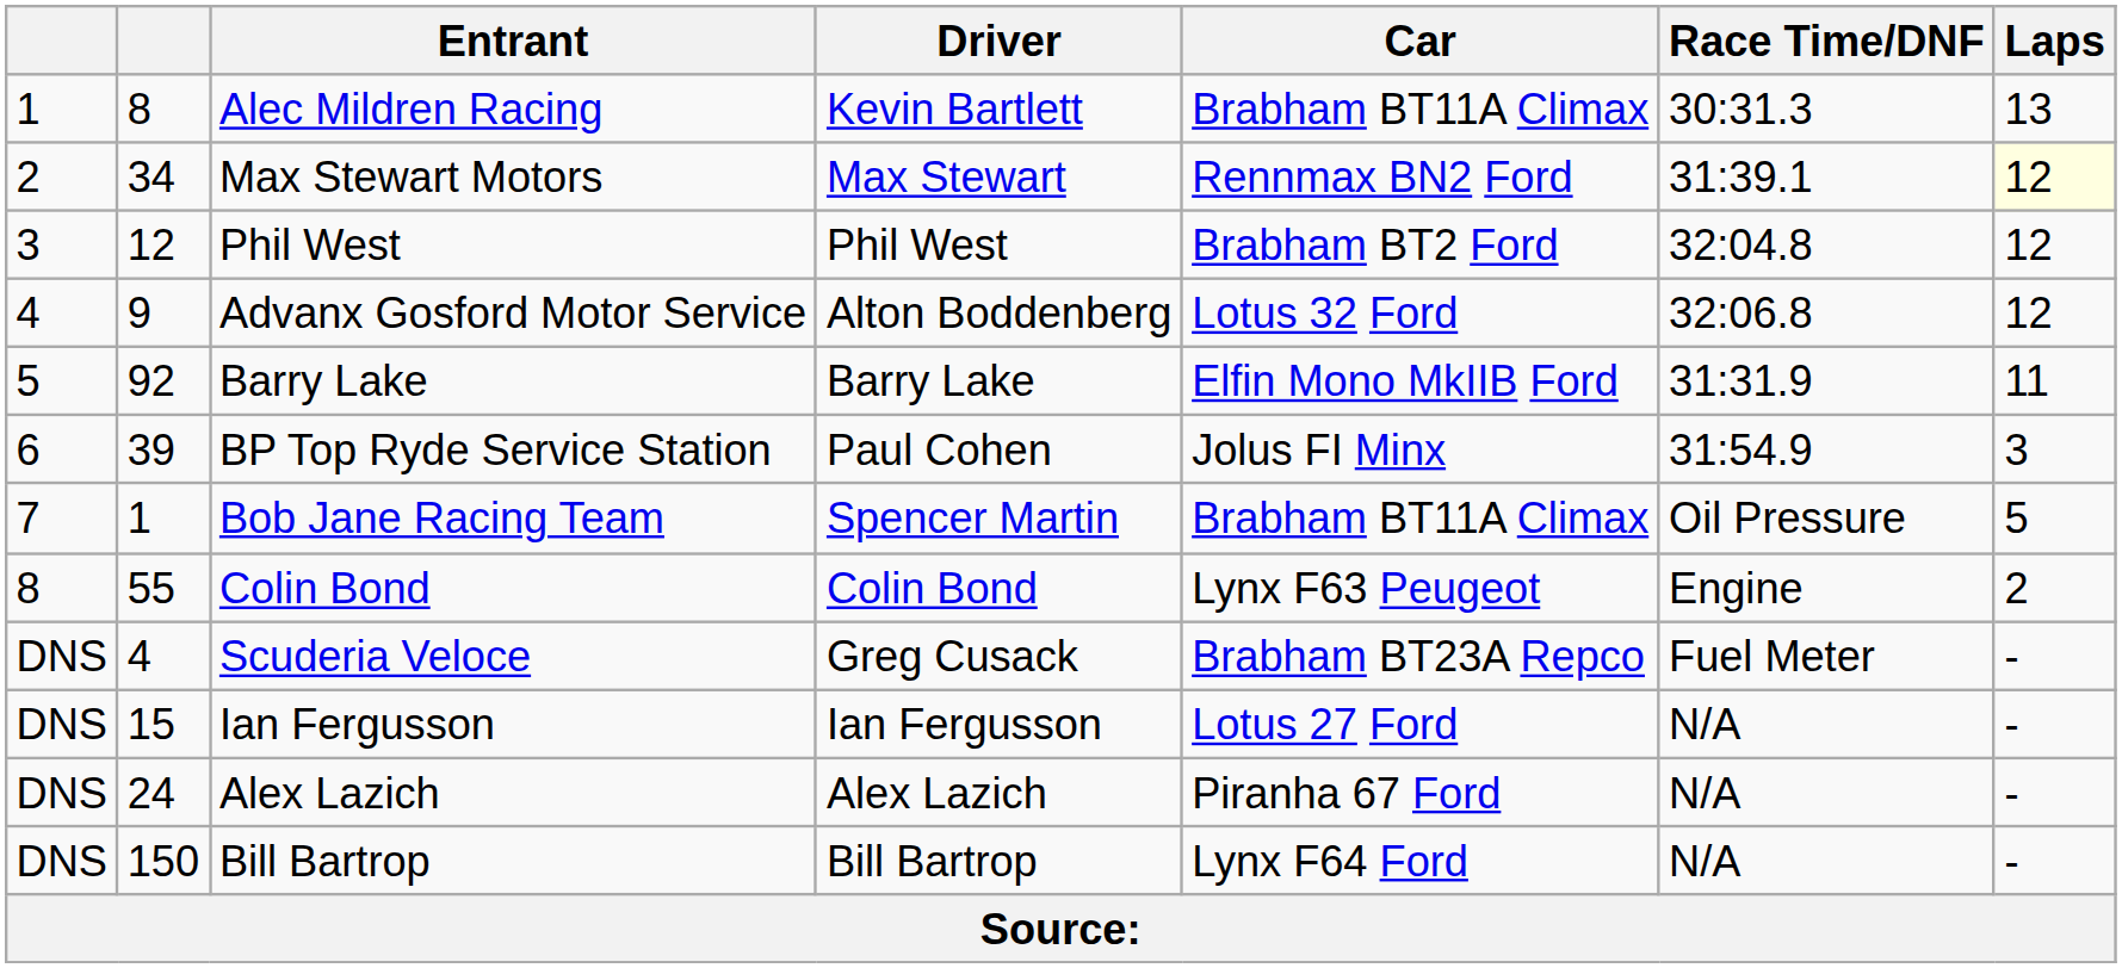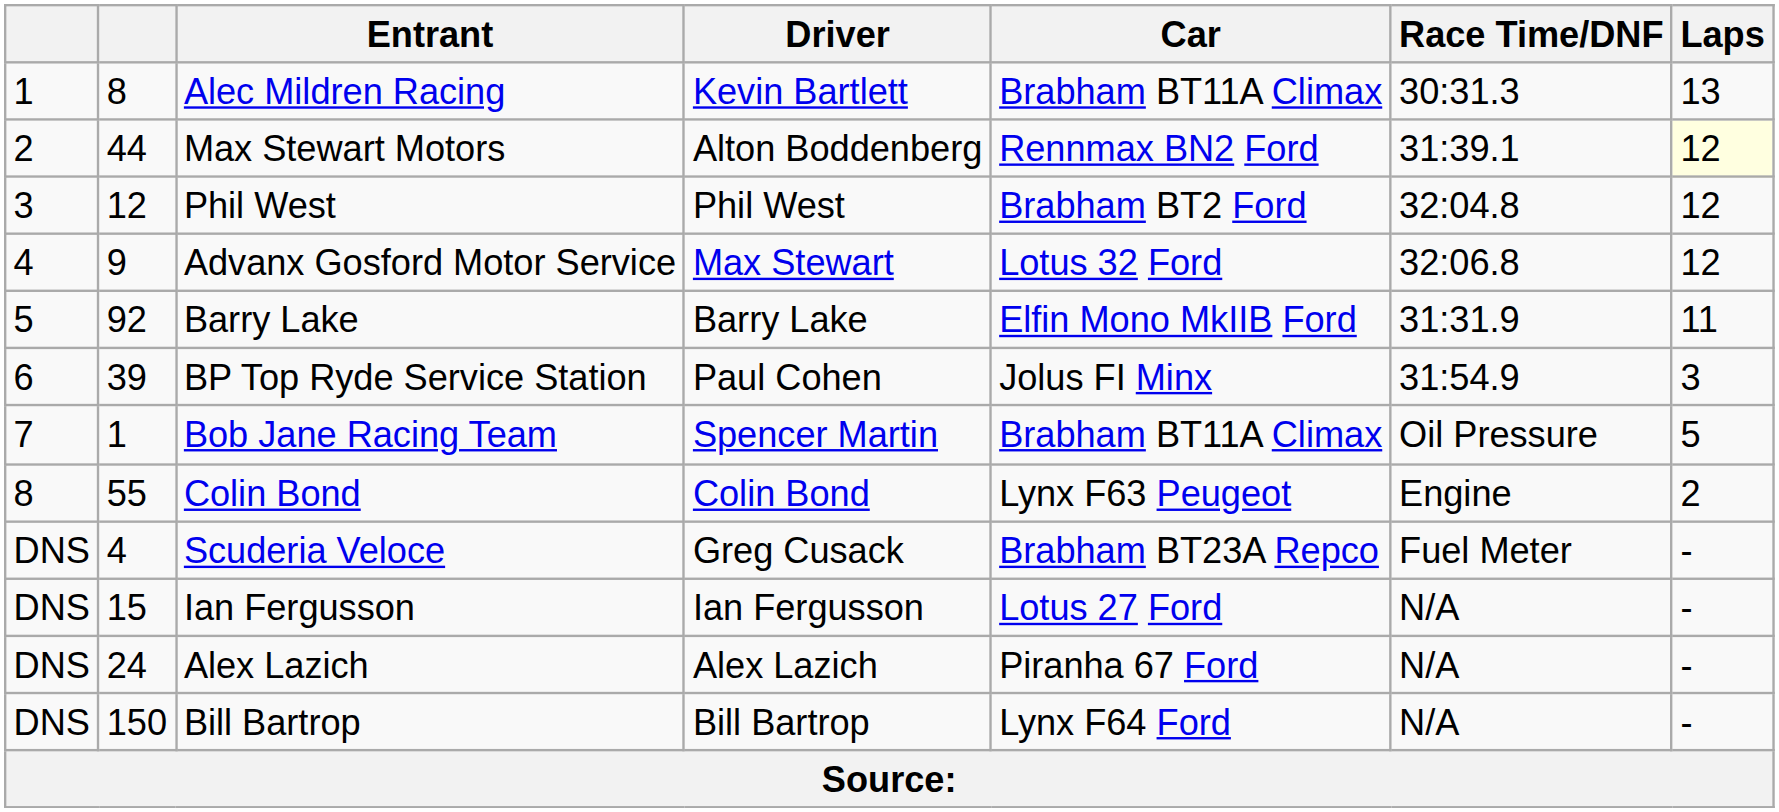Max Stewart Motors | column 2: 34 -> 44
Max Stewart Motors | Driver: Max Stewart -> Alton Boddenberg
Advanx Gosford Motor Service | Driver: Alton Boddenberg -> Max Stewart
